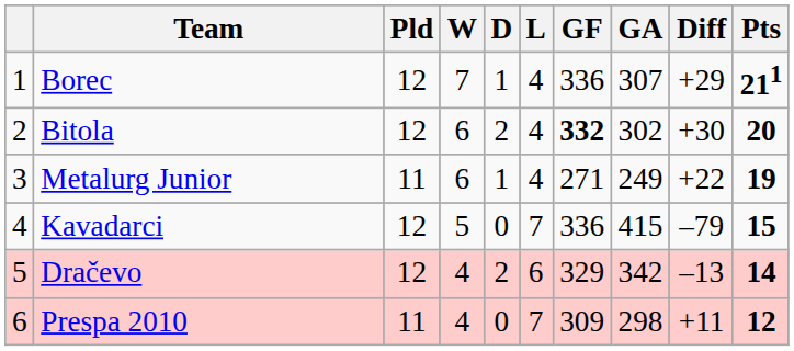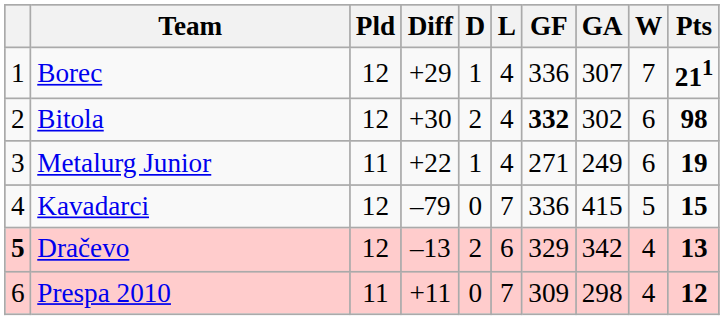columns swapped: W <-> Diff
Bitola | Pts: 20 -> 98
Dračevo | column 1: normal -> bold
Dračevo | Pts: 14 -> 13
